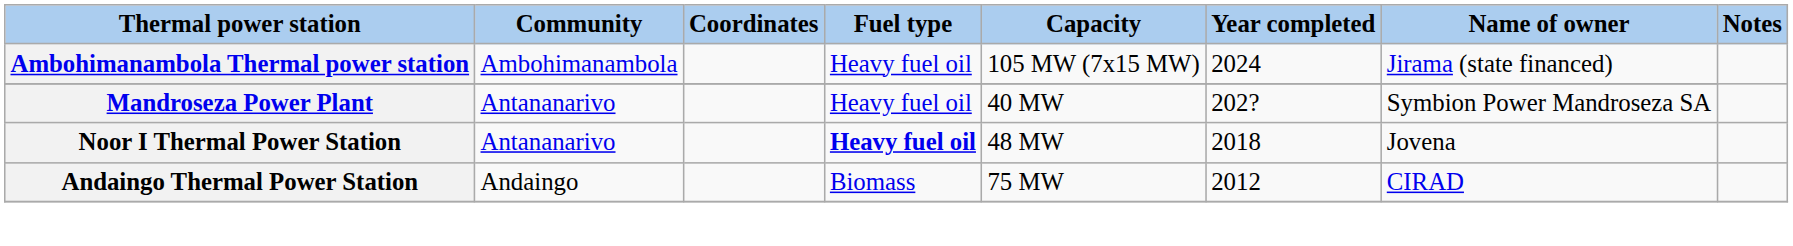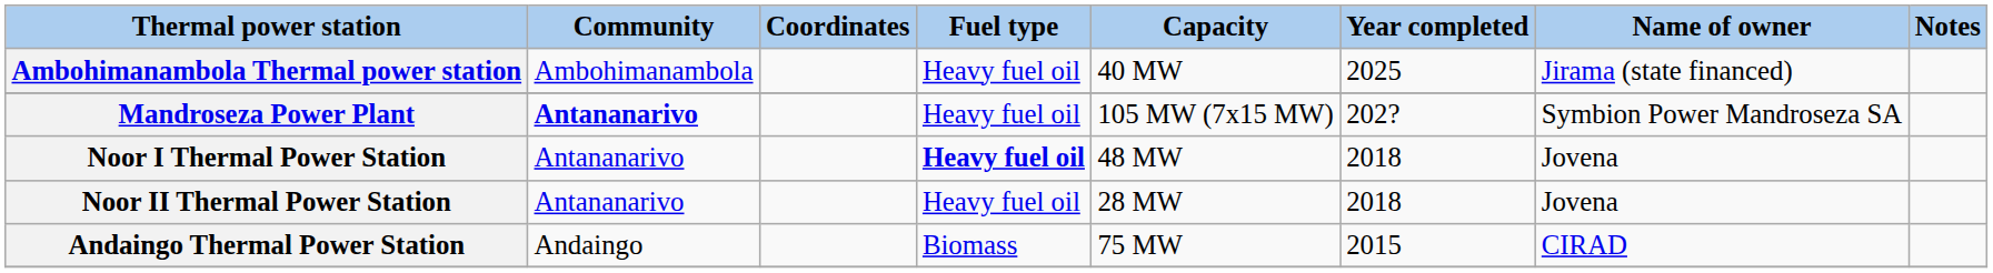Ambohimanambola Thermal power station | Capacity: 105 MW (7x15 MW) -> 40 MW
Ambohimanambola Thermal power station | Year completed: 2024 -> 2025
Mandroseza Power Plant | Community: normal -> bold
Mandroseza Power Plant | Capacity: 40 MW -> 105 MW (7x15 MW)
+ row: Noor II Thermal Power Station | Antananarivo | Heavy fuel oil | 28 MW | 2018 | Jovena
Andaingo Thermal Power Station | Year completed: 2012 -> 2015
